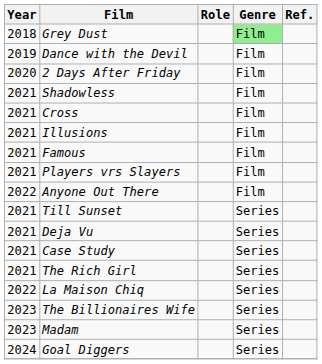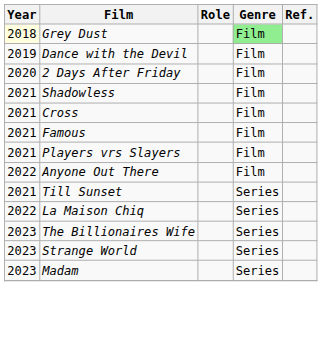Grey Dust | Year: no background -> lightyellow background
- row: 2021 | Illusions | Film
- row: 2021 | Deja Vu | Series
- row: 2021 | Case Study | Series
- row: 2021 | The Rich Girl | Series
+ row: 2023 | Strange World | Series
- row: 2024 | Goal Diggers | Series
